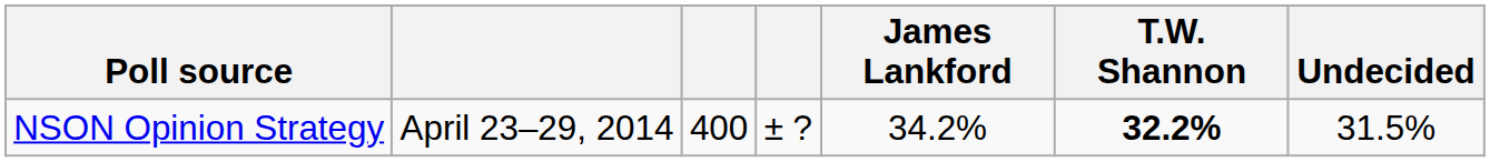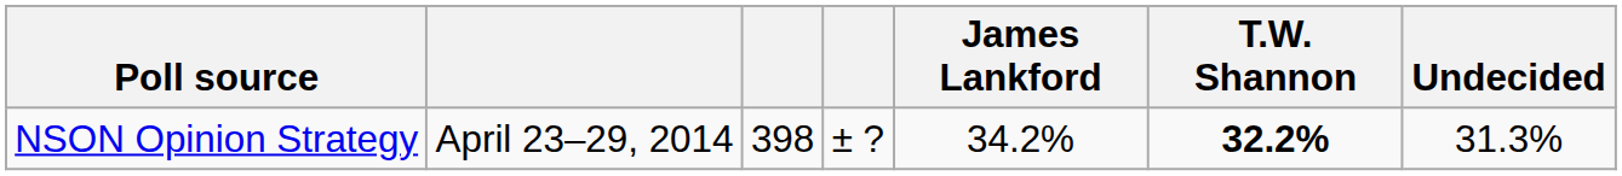NSON Opinion Strategy | column 3: 400 -> 398
NSON Opinion Strategy | Undecided: 31.5% -> 31.3%
